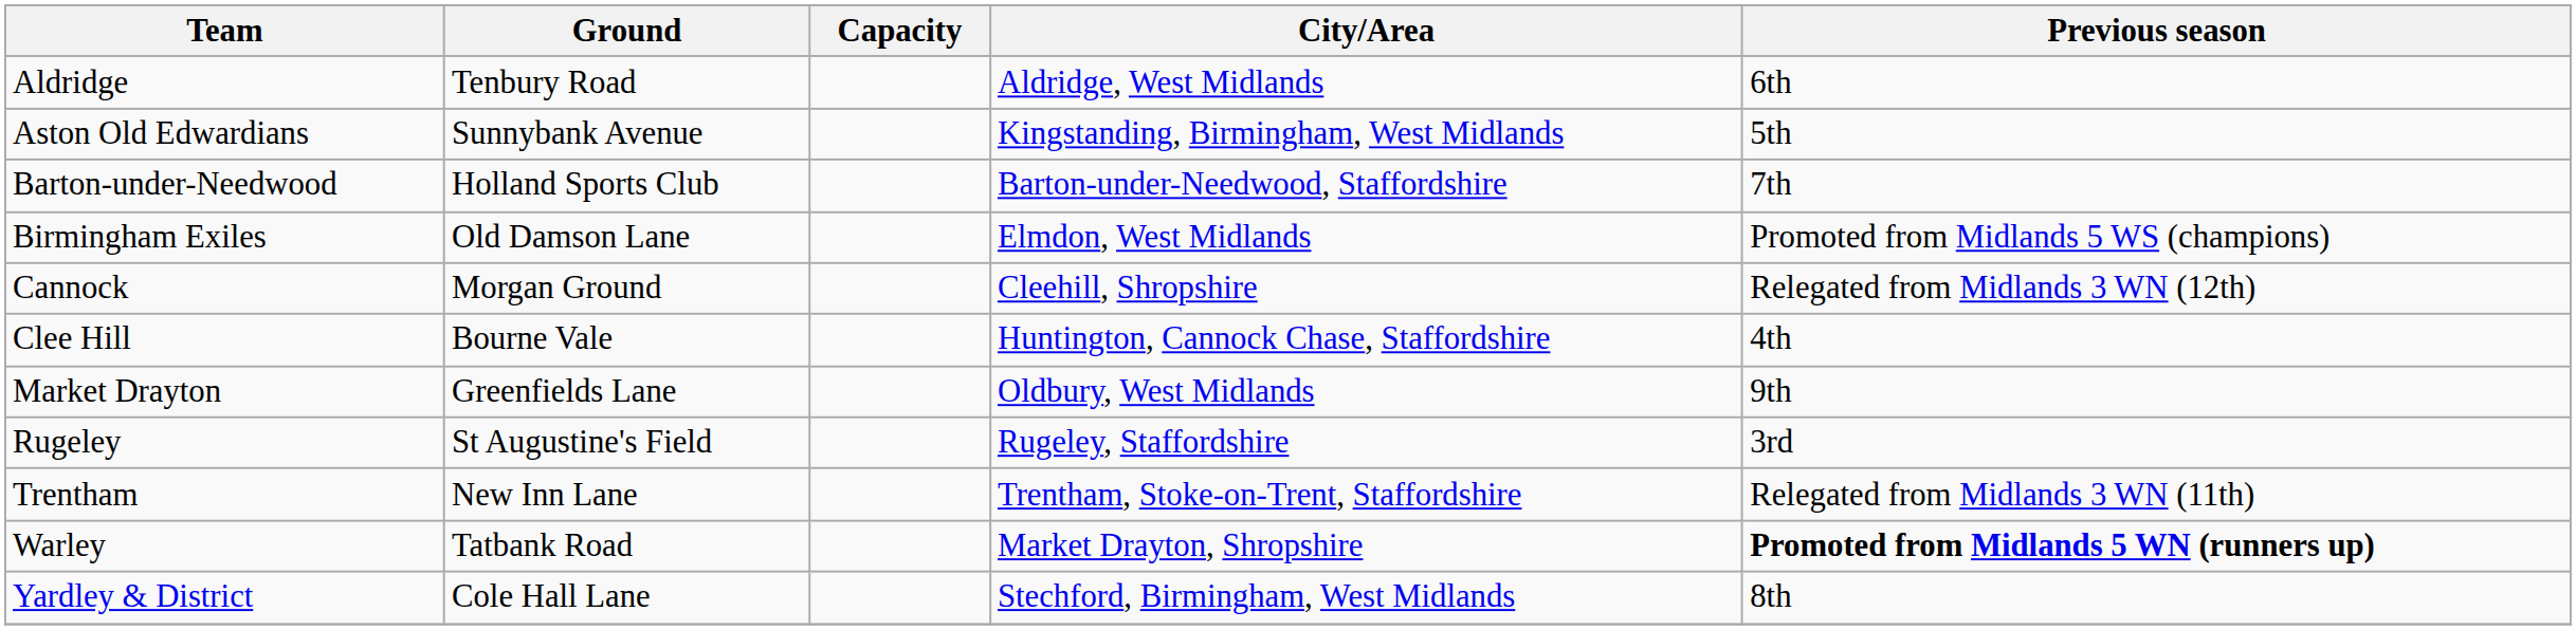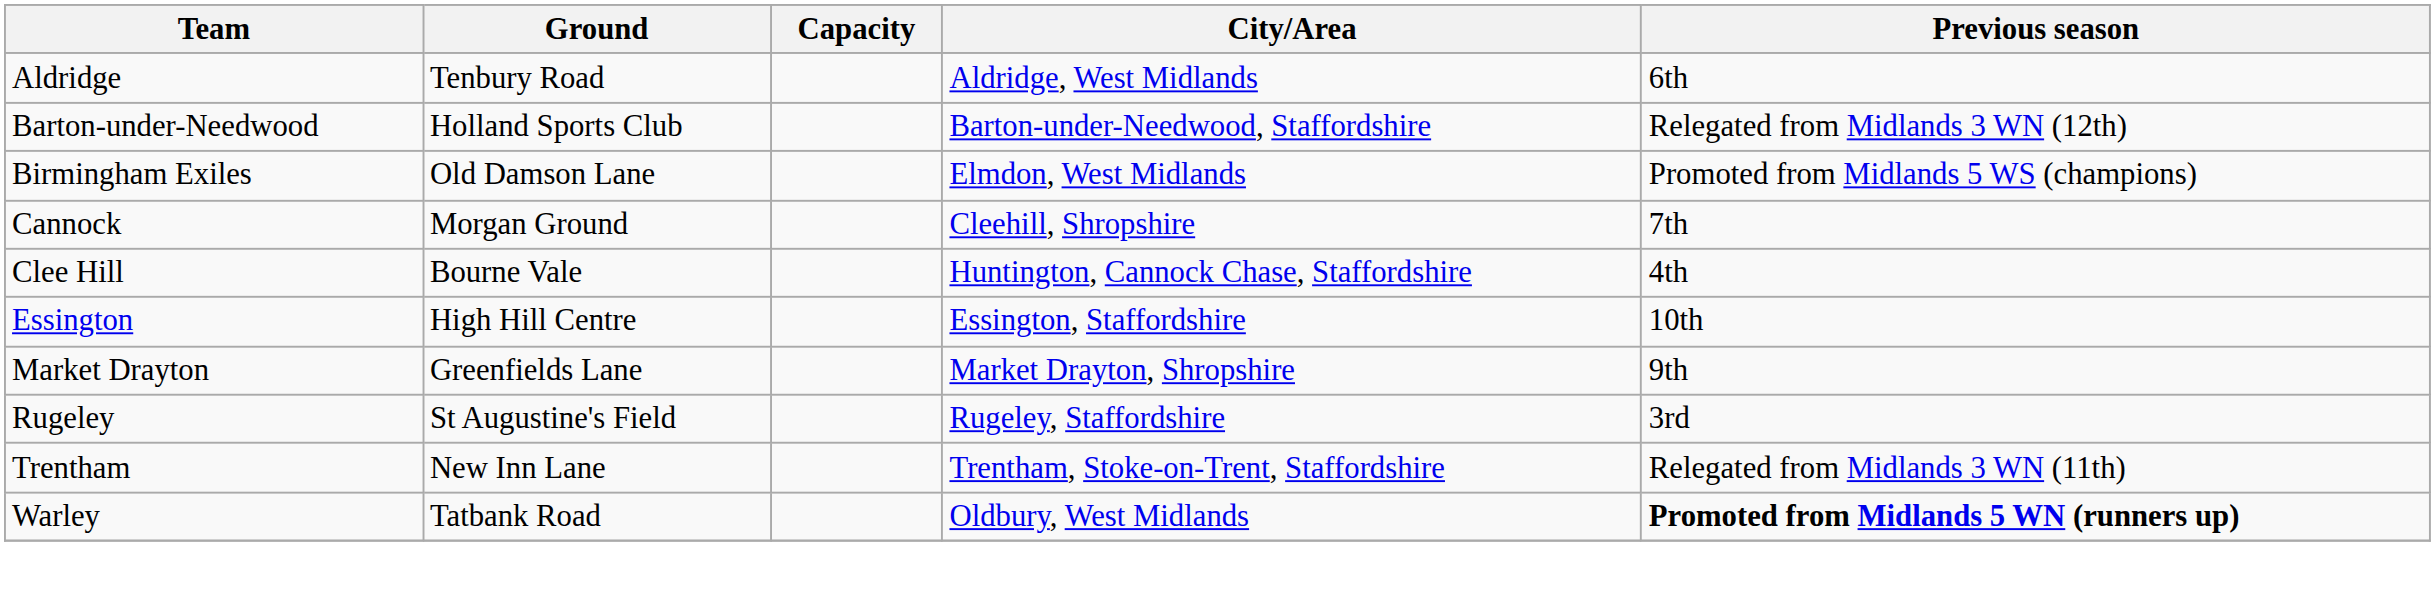- row: Aston Old Edwardians | Sunnybank Avenue | Kingstanding, Birmingham, West Midlands | 5th
Barton-under-Needwood | Previous season: 7th -> Relegated from Midlands 3 WN (12th)
Cannock | Previous season: Relegated from Midlands 3 WN (12th) -> 7th
+ row: Essington | High Hill Centre | Essington, Staffordshire | 10th
Market Drayton | City/Area: Oldbury, West Midlands -> Market Drayton, Shropshire
Warley | City/Area: Market Drayton, Shropshire -> Oldbury, West Midlands
- row: Yardley & District | Cole Hall Lane | Stechford, Birmingham, West Midlands | 8th
